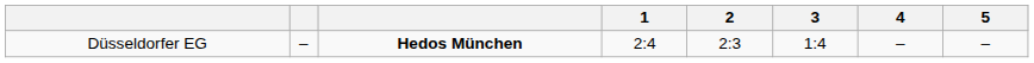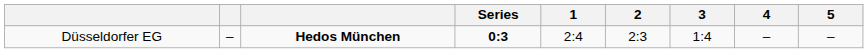+ column: Series | 0:3
